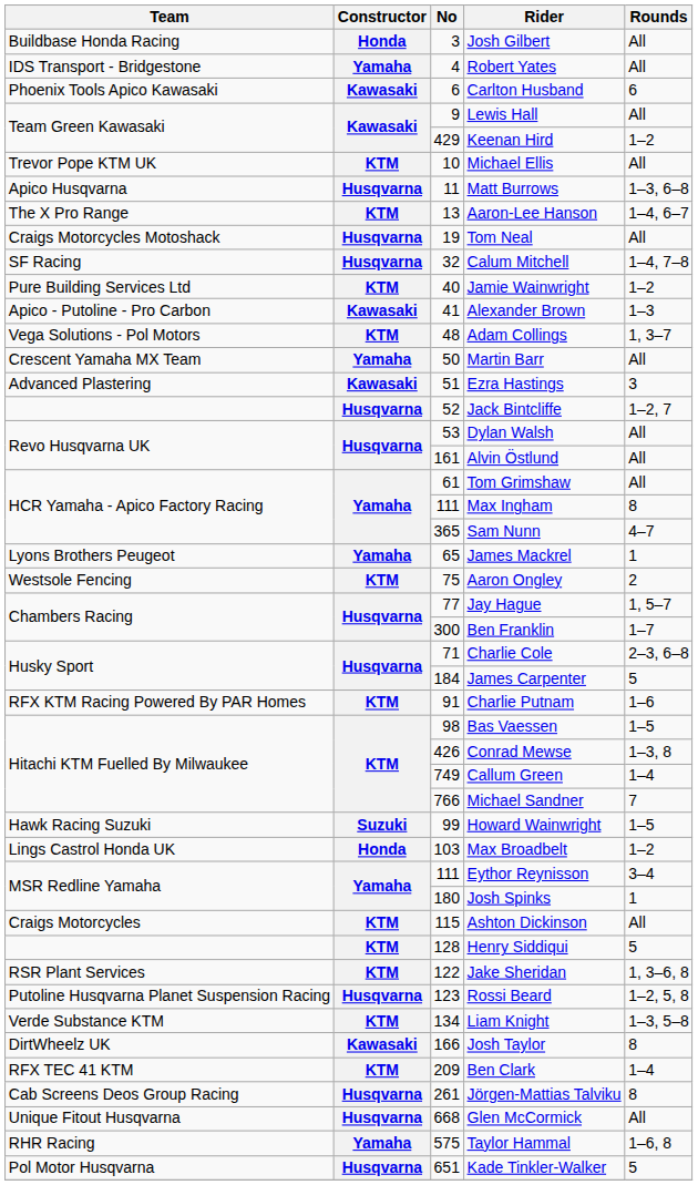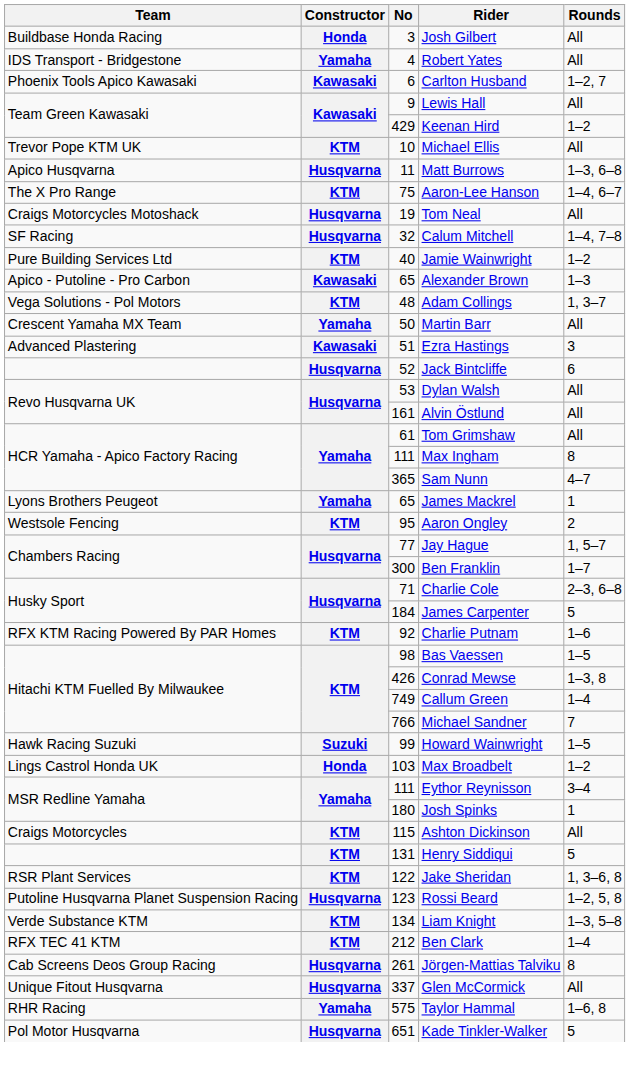Carlton Husband | Rounds: 6 -> 1–2, 7
Aaron-Lee Hanson | No: 13 -> 75
Alexander Brown | No: 41 -> 65
Jack Bintcliffe | Rounds: 1–2, 7 -> 6
Aaron Ongley | No: 75 -> 95
Charlie Putnam | No: 91 -> 92
Henry Siddiqui | No: 128 -> 131
- row: DirtWheelz UK | Kawasaki | 166 | Josh Taylor | 8
Ben Clark | No: 209 -> 212
Glen McCormick | No: 668 -> 337
